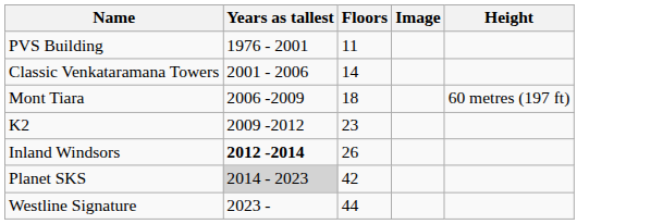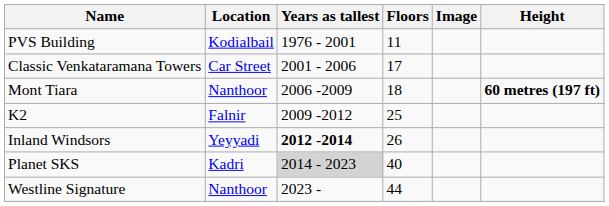+ column: Location | Kodialbail | Car Street | Nanthoor | Falnir | Yeyyadi | Kadri | Nanthoor
Classic Venkataramana Towers | Floors: 14 -> 17
Mont Tiara | Height: normal -> bold
K2 | Floors: 23 -> 25
Planet SKS | Floors: 42 -> 40
